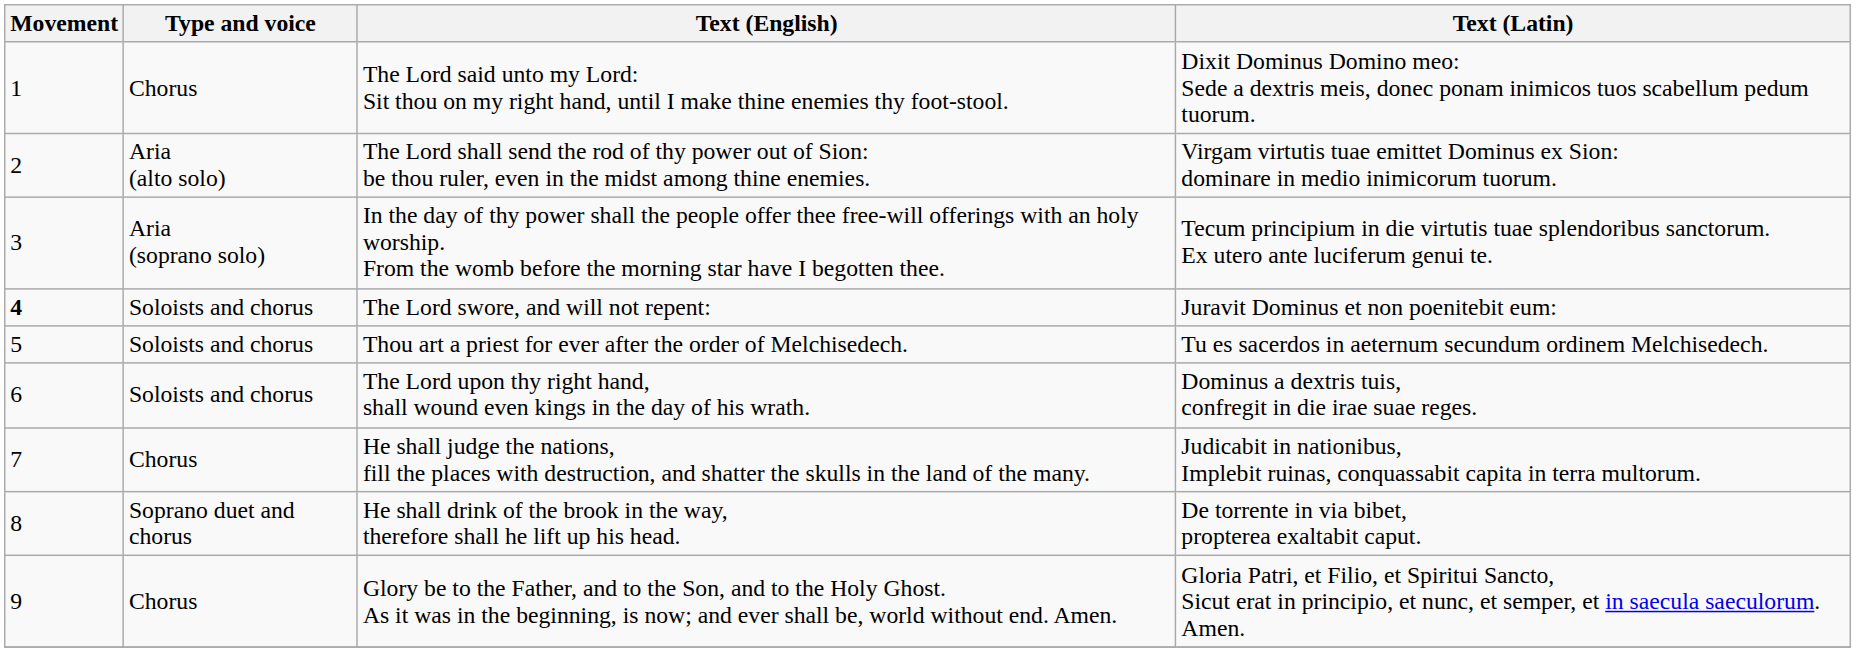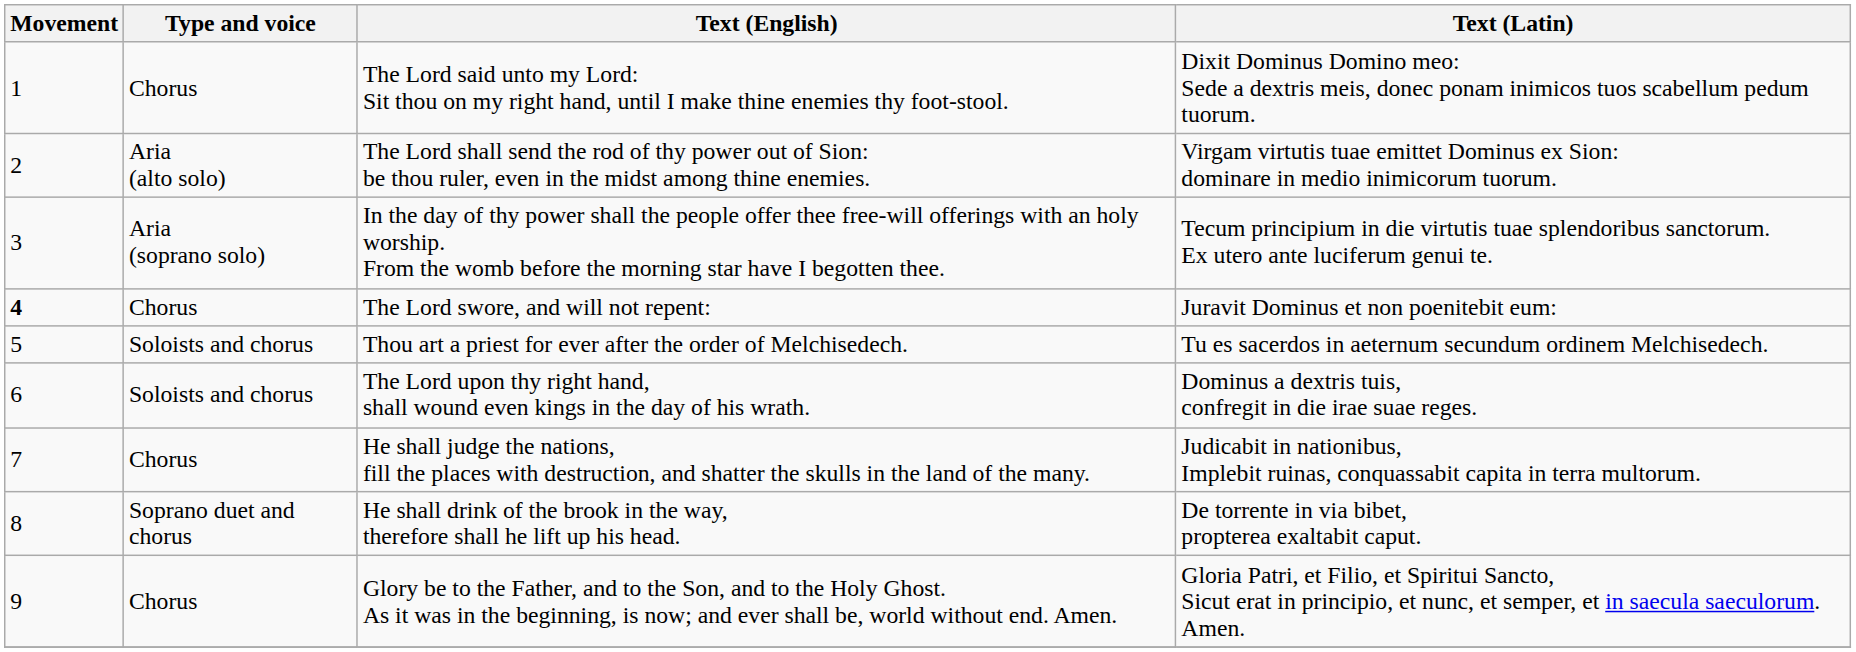The Lord swore, and will not repent: | Type and voice: Soloists and chorus -> Chorus
